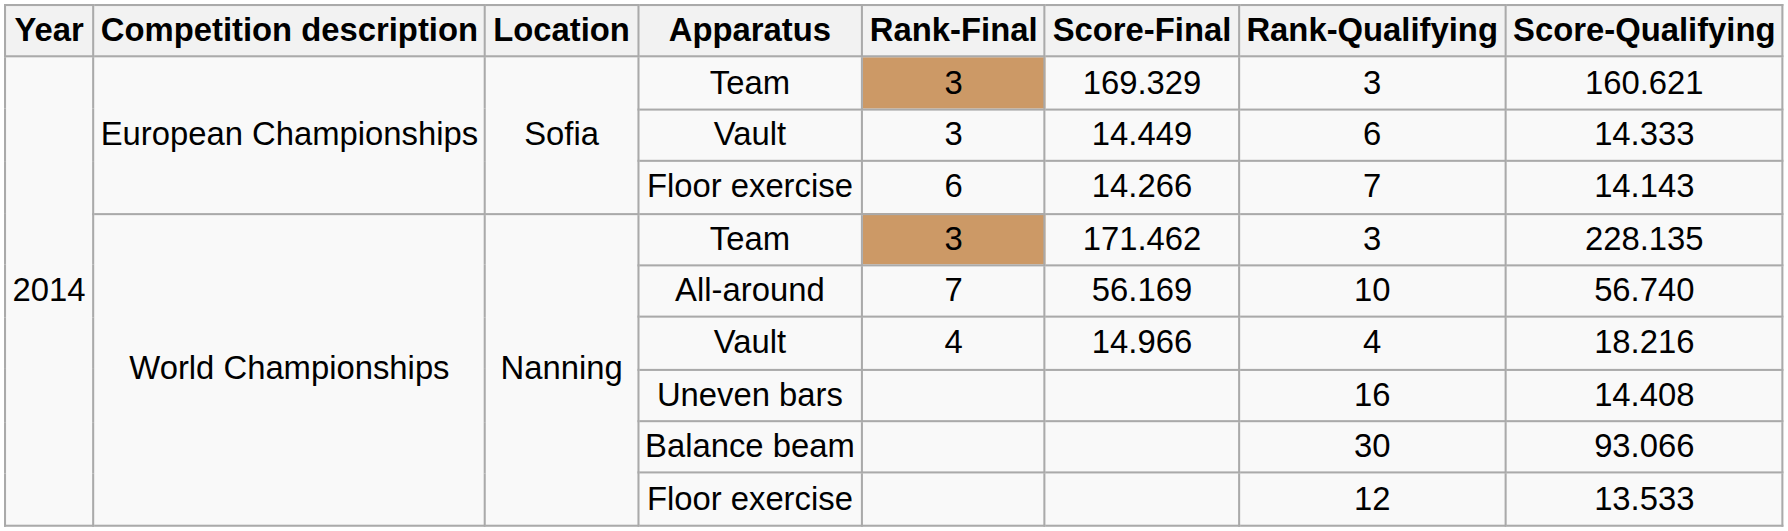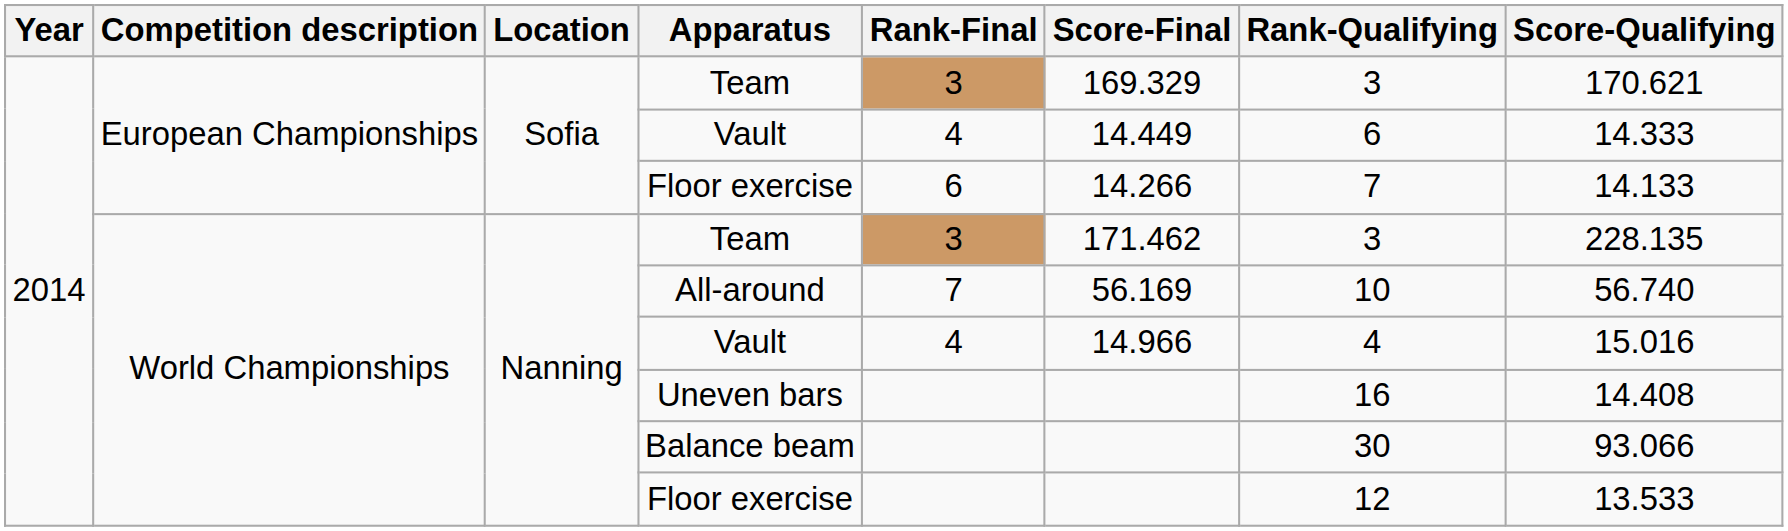European Championships / Team | Score-Qualifying: 160.621 -> 170.621
European Championships / Vault | Rank-Final: 3 -> 4
European Championships / Floor exercise | Score-Qualifying: 14.143 -> 14.133
World Championships / Vault | Score-Qualifying: 18.216 -> 15.016
